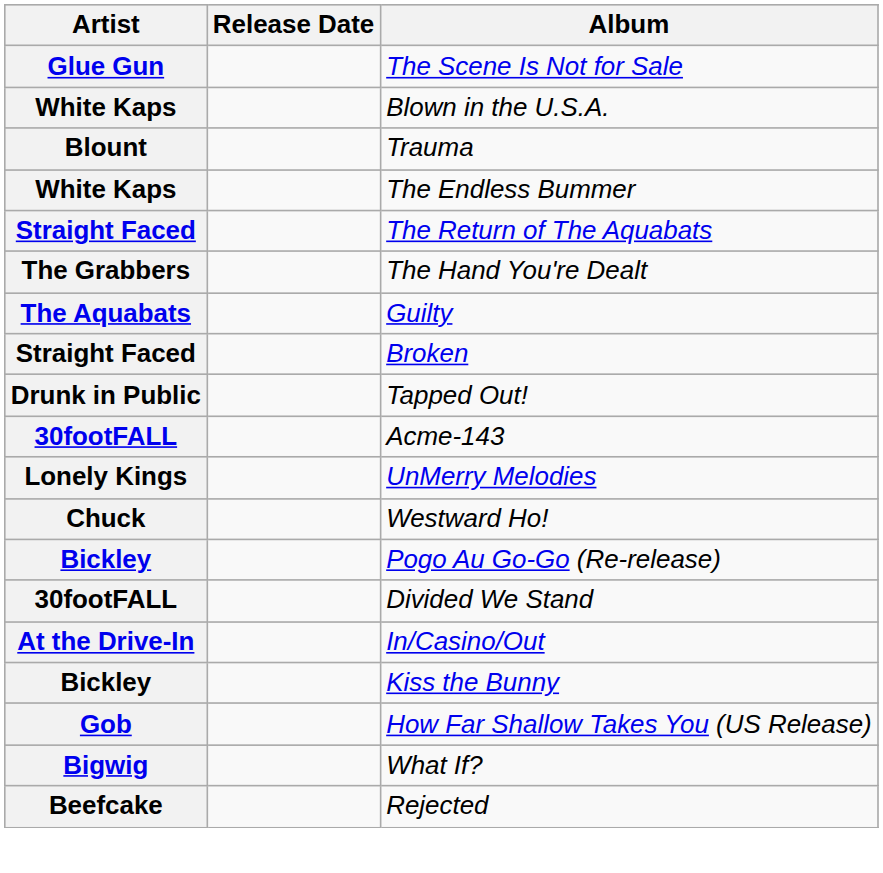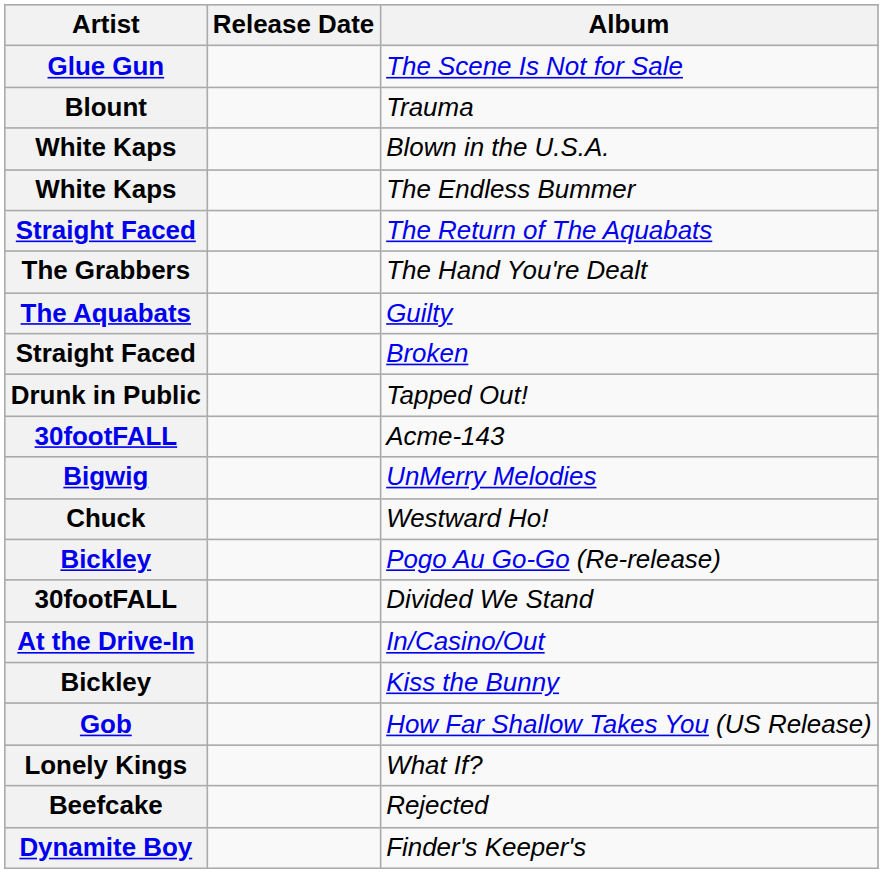rows swapped: Trauma <-> Blown in the U.S.A.
UnMerry Melodies | Artist: Lonely Kings -> Bigwig
What If? | Artist: Bigwig -> Lonely Kings
+ row: Dynamite Boy | Finder's Keeper's
